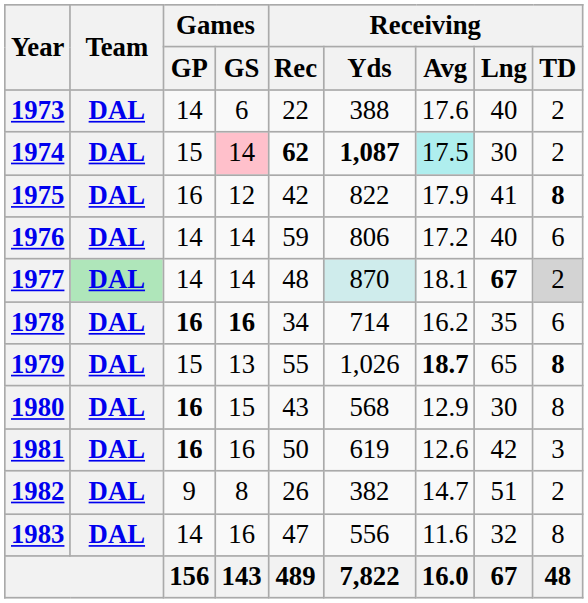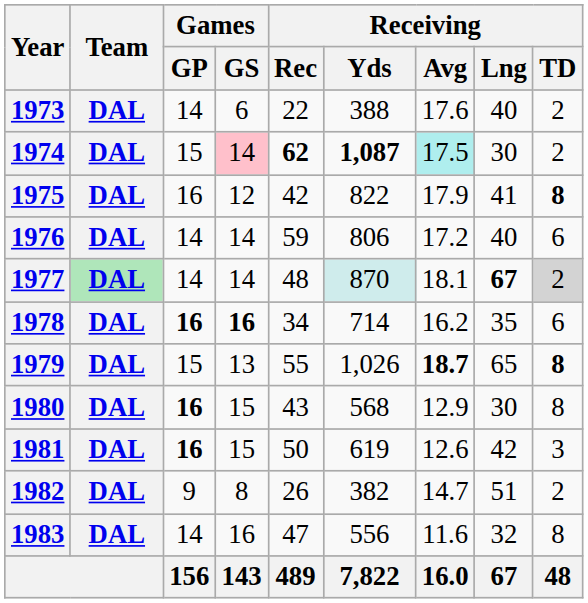1981 | Games / GS: 16 -> 15
